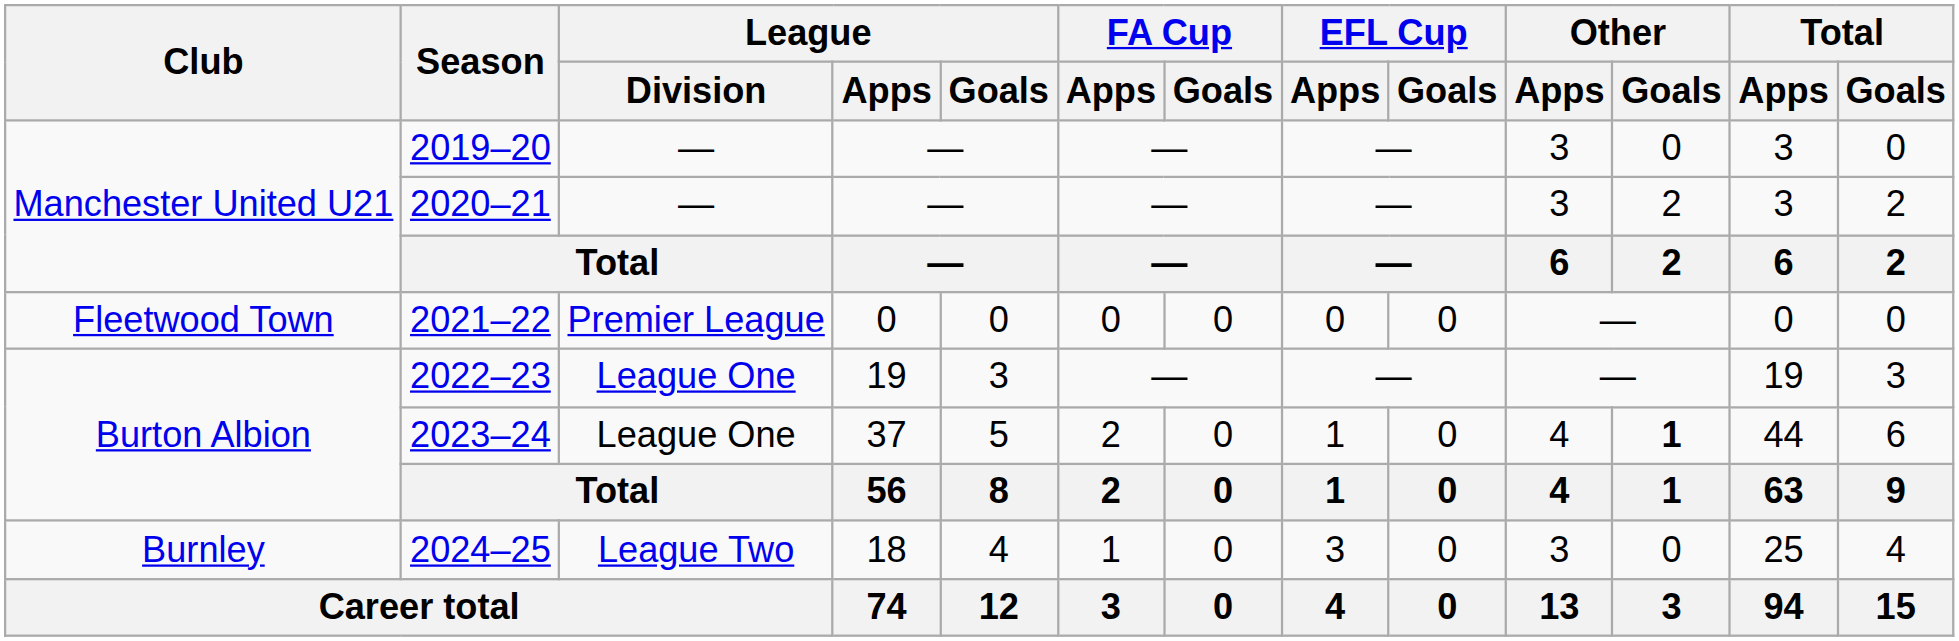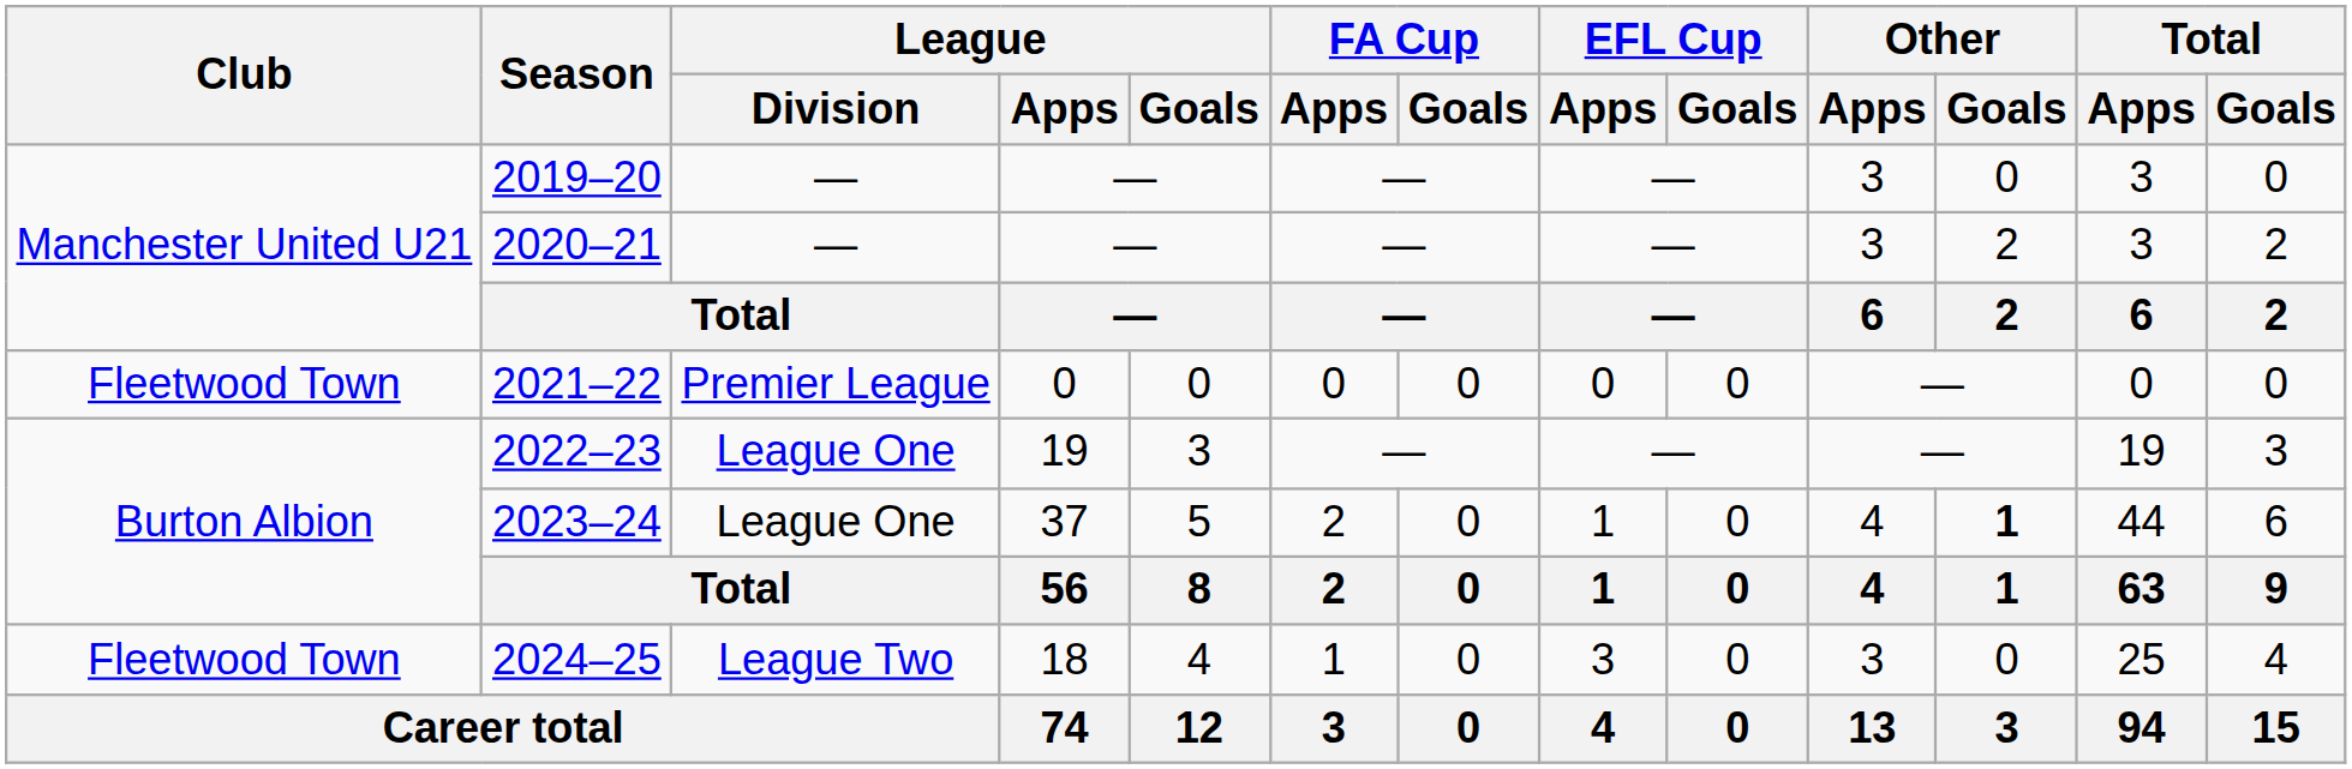2024–25 | Club: Burnley -> Fleetwood Town
